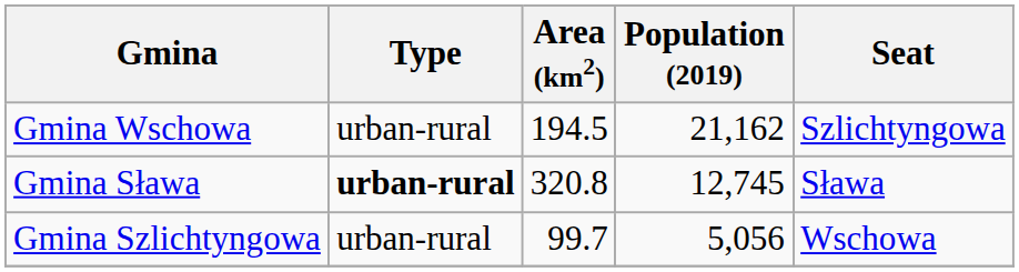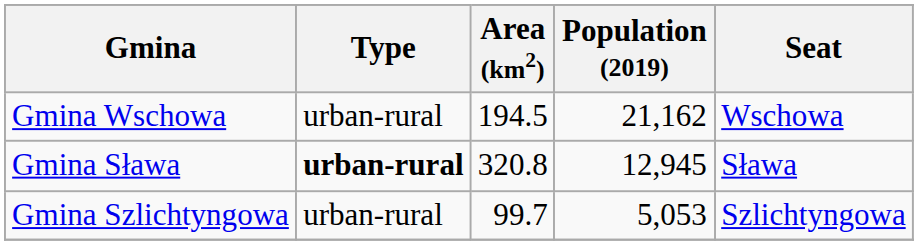Gmina Wschowa | Seat: Szlichtyngowa -> Wschowa
Gmina Sława | Population (2019): 12,745 -> 12,945
Gmina Szlichtyngowa | Population (2019): 5,056 -> 5,053
Gmina Szlichtyngowa | Seat: Wschowa -> Szlichtyngowa
